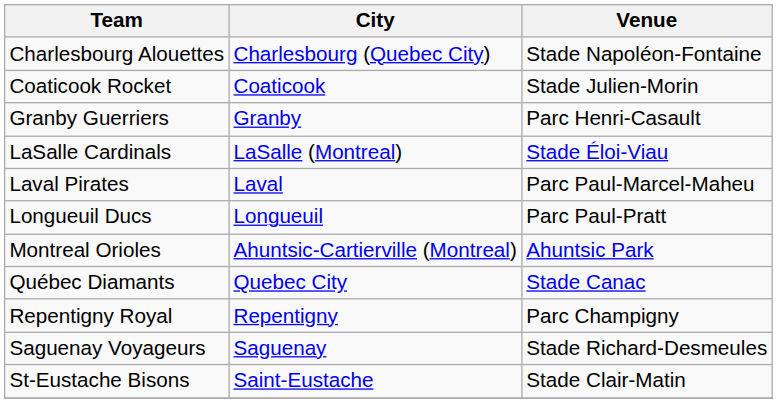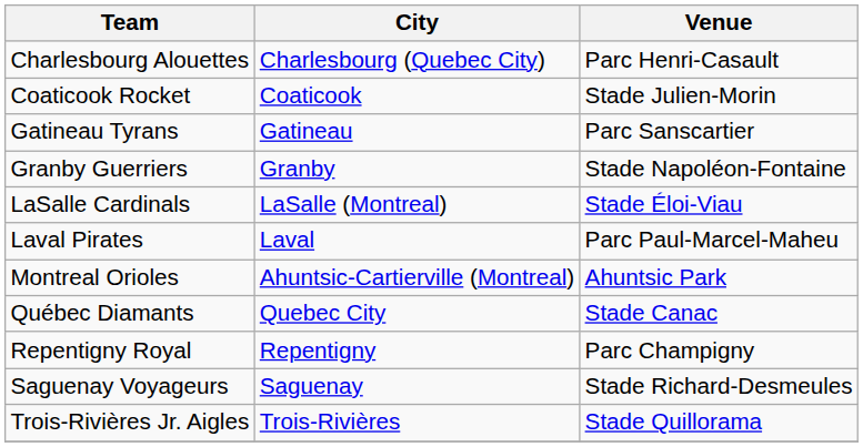Charlesbourg Alouettes | Venue: Stade Napoléon-Fontaine -> Parc Henri-Casault
+ row: Gatineau Tyrans | Gatineau | Parc Sanscartier
Granby Guerriers | Venue: Parc Henri-Casault -> Stade Napoléon-Fontaine
- row: Longueuil Ducs | Longueuil | Parc Paul-Pratt
- row: St-Eustache Bisons | Saint-Eustache | Stade Clair-Matin
+ row: Trois-Rivières Jr. Aigles | Trois-Rivières | Stade Quillorama
